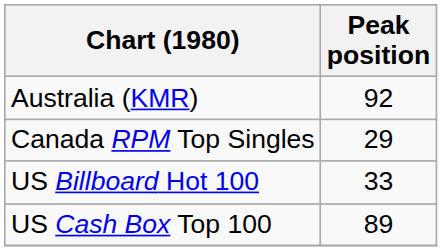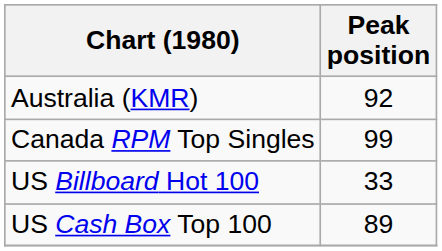Canada RPM Top Singles | Peak position: 29 -> 99
